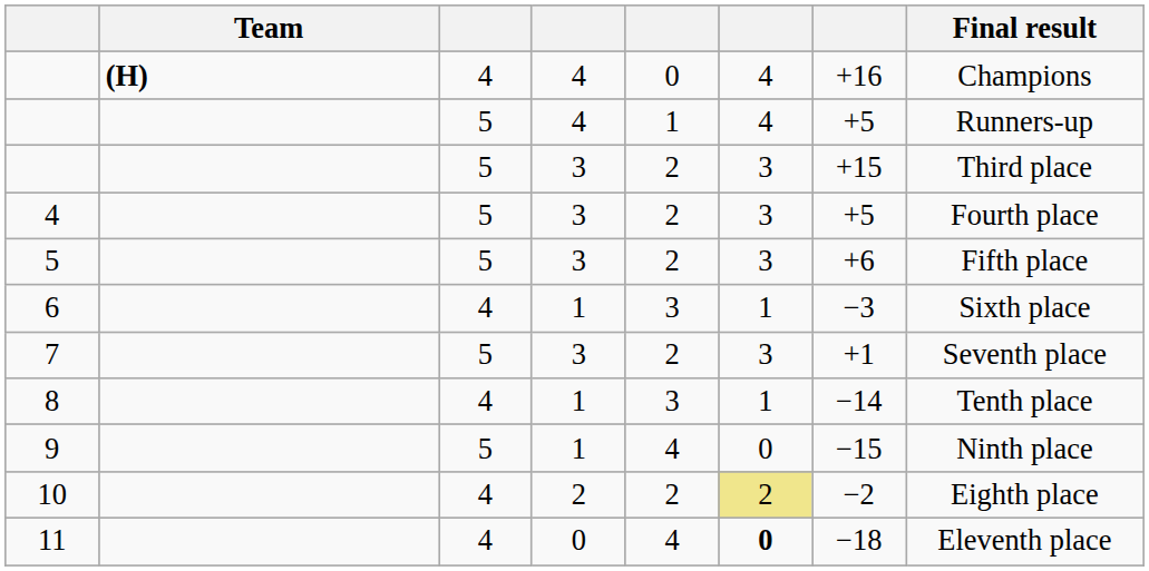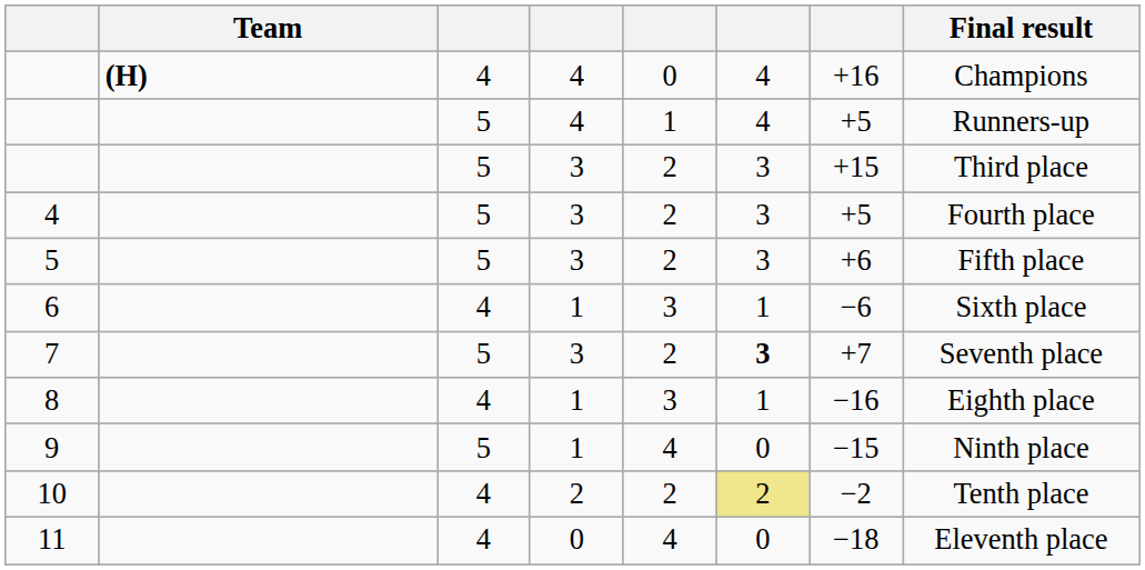6 | column 7: −3 -> −6
7 | column 6: normal -> bold
7 | column 7: +1 -> +7
8 | column 7: −14 -> −16
8 | Final result: Tenth place -> Eighth place
10 | Final result: Eighth place -> Tenth place
11 | column 6: bold -> normal
